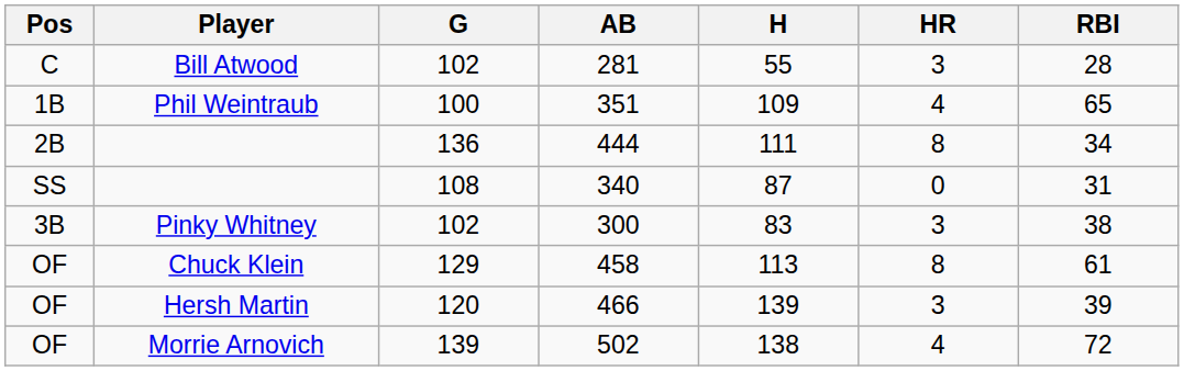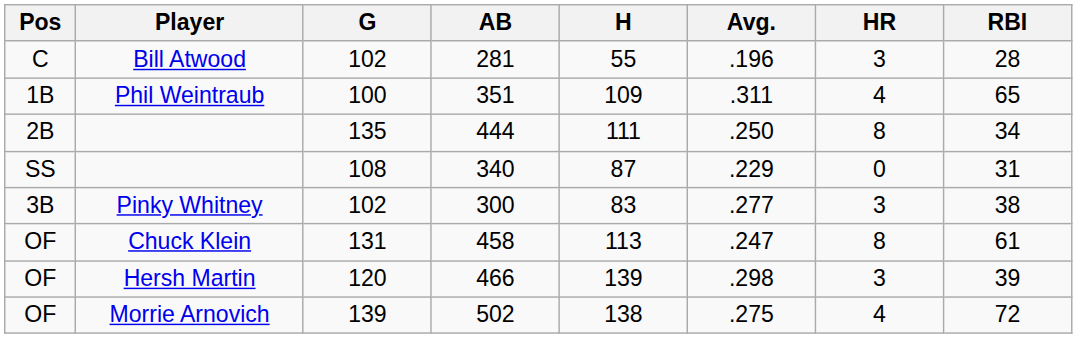+ column: Avg. | .196 | .311 | .250 | .229 | .277 | .247 | .298 | .275
444 | G: 136 -> 135
458 | G: 129 -> 131
